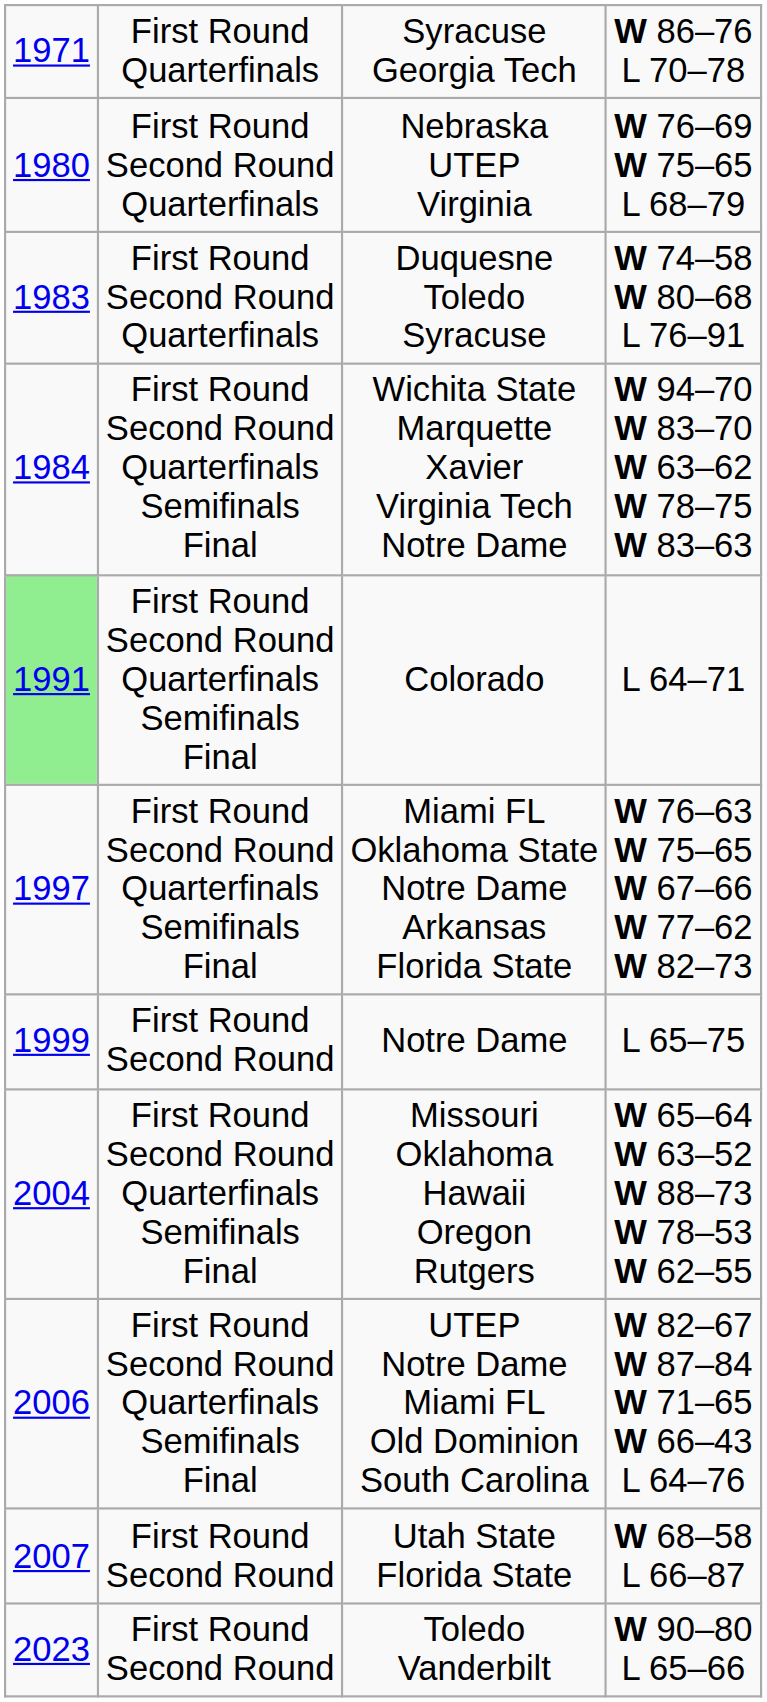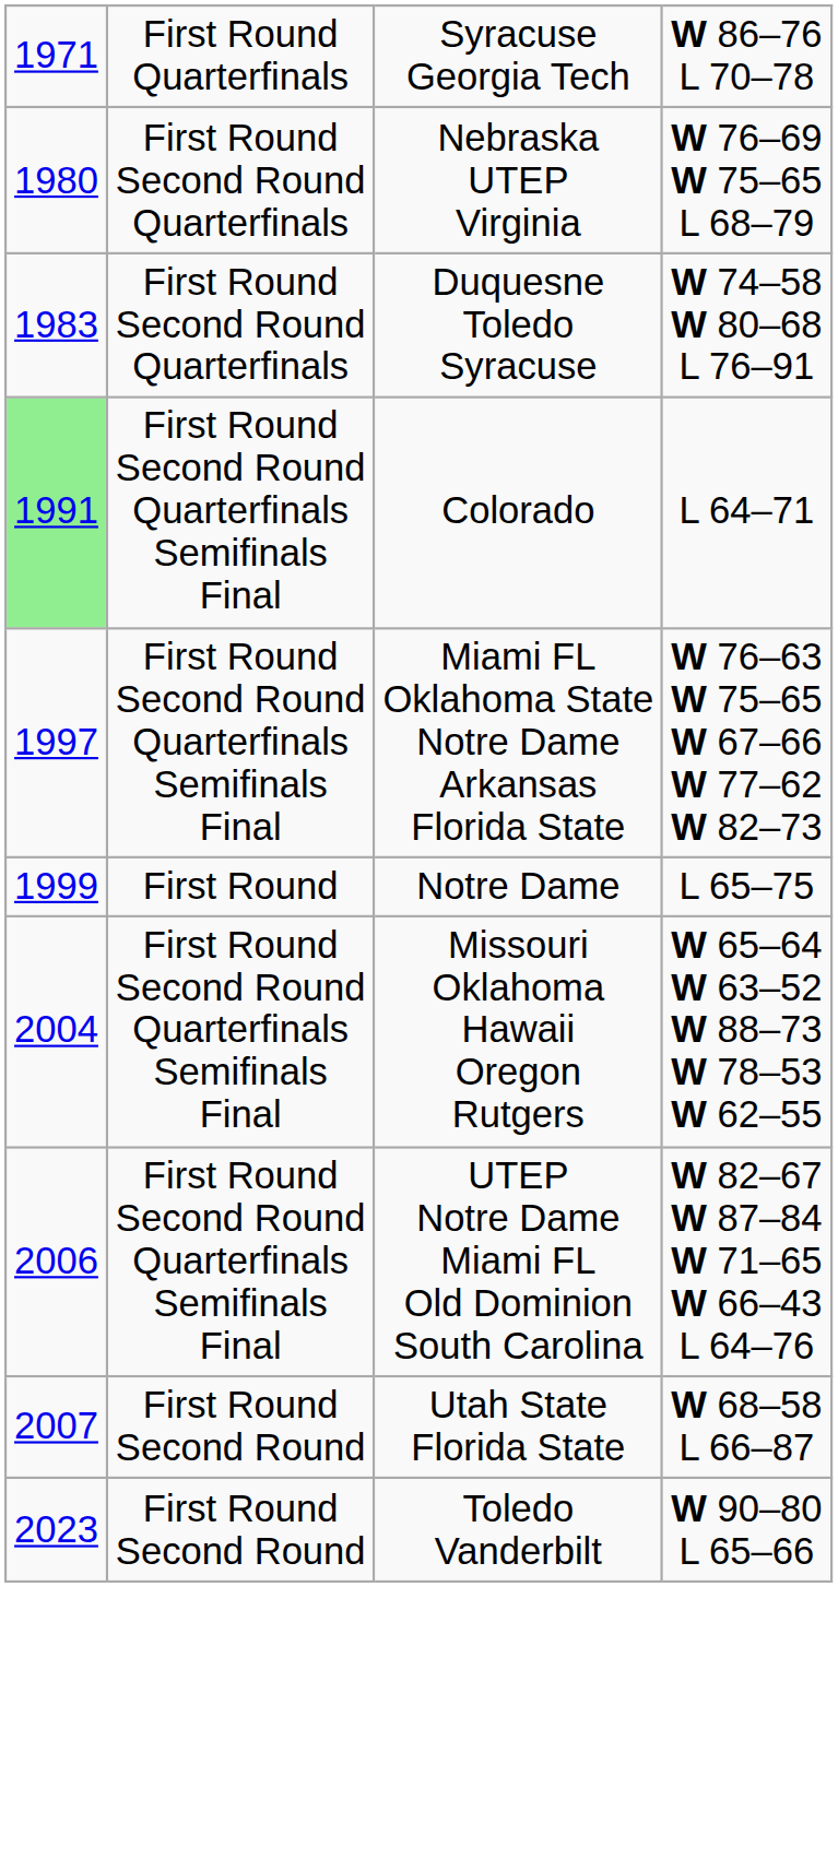- row: 1984 | First Round Second Round Quarterfinals Semifinals Final | Wichita State Marquette Xavier Virginia Tech Notre Dame | W 94–70 W 83–70 W 63–62 W 78–75 W 83–63
Notre Dame | column 2: First Round Second Round -> First Round
